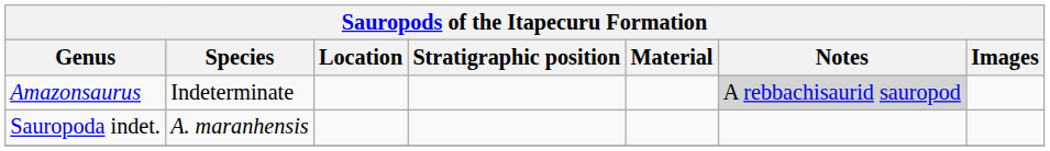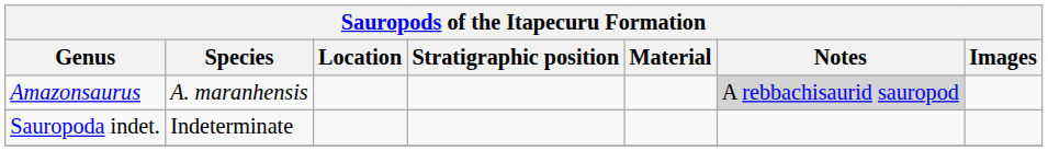Amazonsaurus | Species: Indeterminate -> A. maranhensis
Sauropoda indet. | Species: A. maranhensis -> Indeterminate
